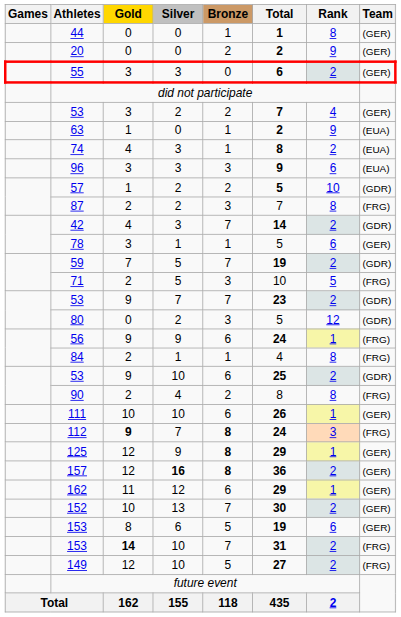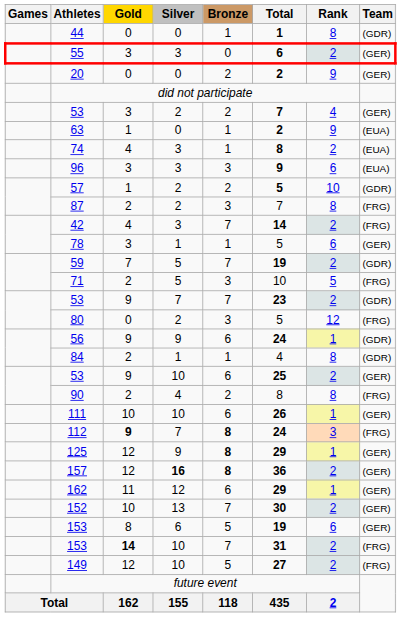44 | Team: (GER) -> (GDR)
rows swapped: 20 <-> 55
42 | Team: (GDR) -> (FRG)
80 | Team: (GDR) -> (FRG)
56 | Team: (FRG) -> (GDR)
84 | Team: (FRG) -> (GDR)
53 / 10 | Team: (GDR) -> (GER)
